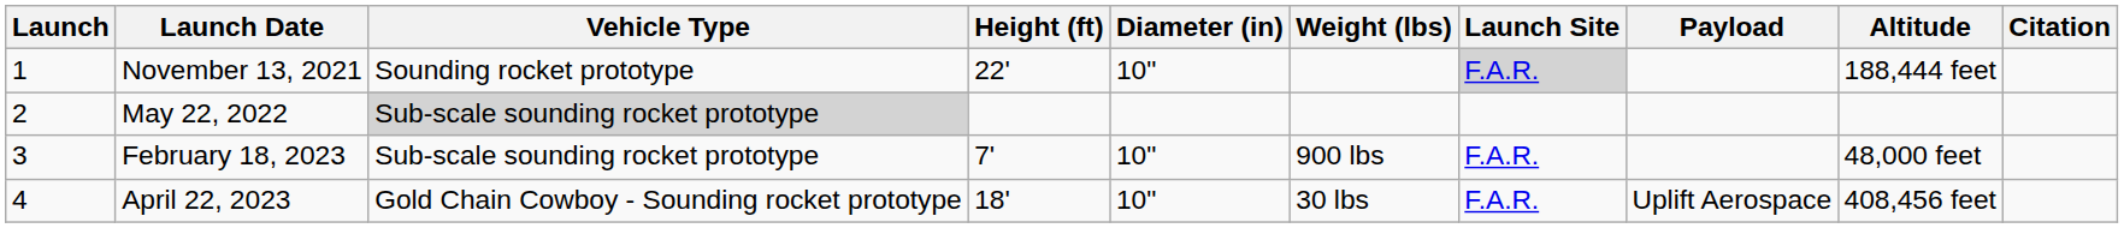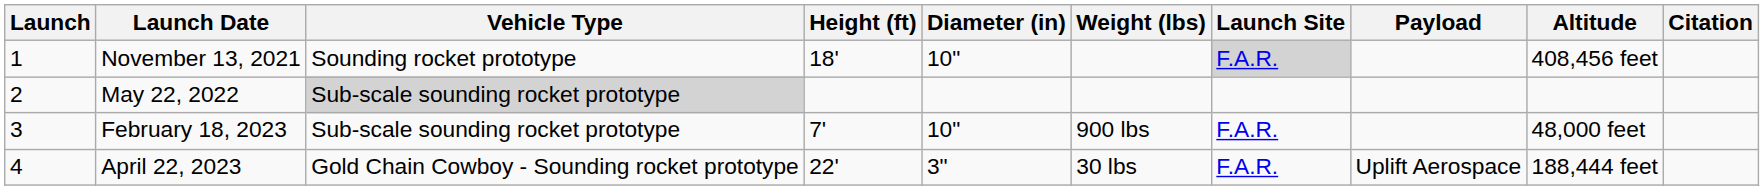November 13, 2021 | Height (ft): 22' -> 18'
November 13, 2021 | Altitude: 188,444 feet -> 408,456 feet
April 22, 2023 | Height (ft): 18' -> 22'
April 22, 2023 | Diameter (in): 10" -> 3"
April 22, 2023 | Altitude: 408,456 feet -> 188,444 feet
